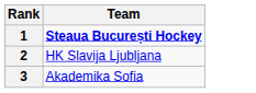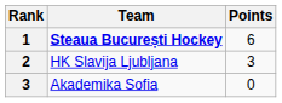+ column: Points | 6 | 3 | 0
